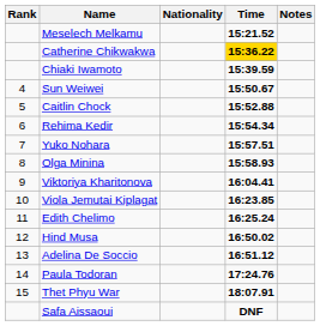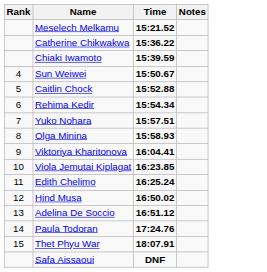- column: Nationality
Catherine Chikwakwa | Time: gold background -> no background
